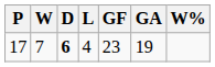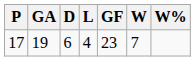columns swapped: W <-> GA
17 | D: bold -> normal
